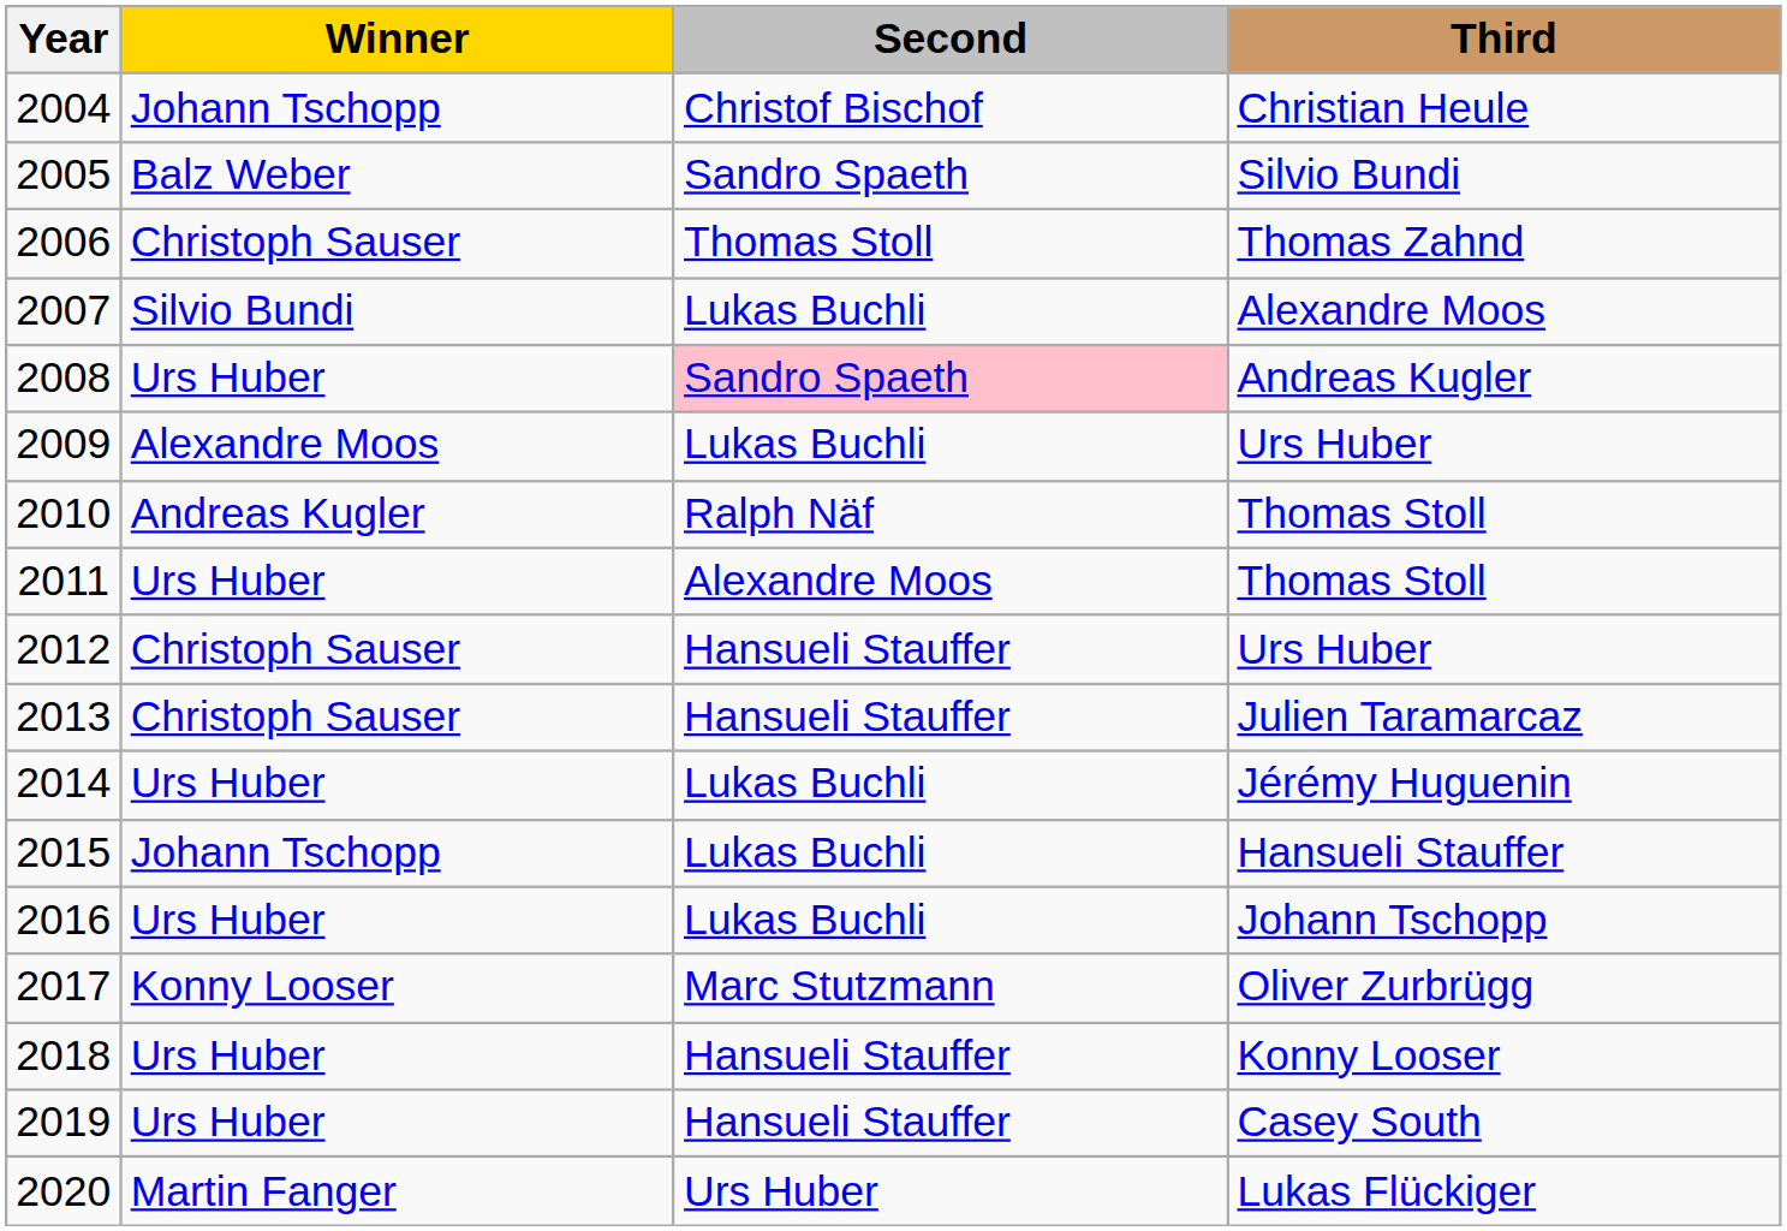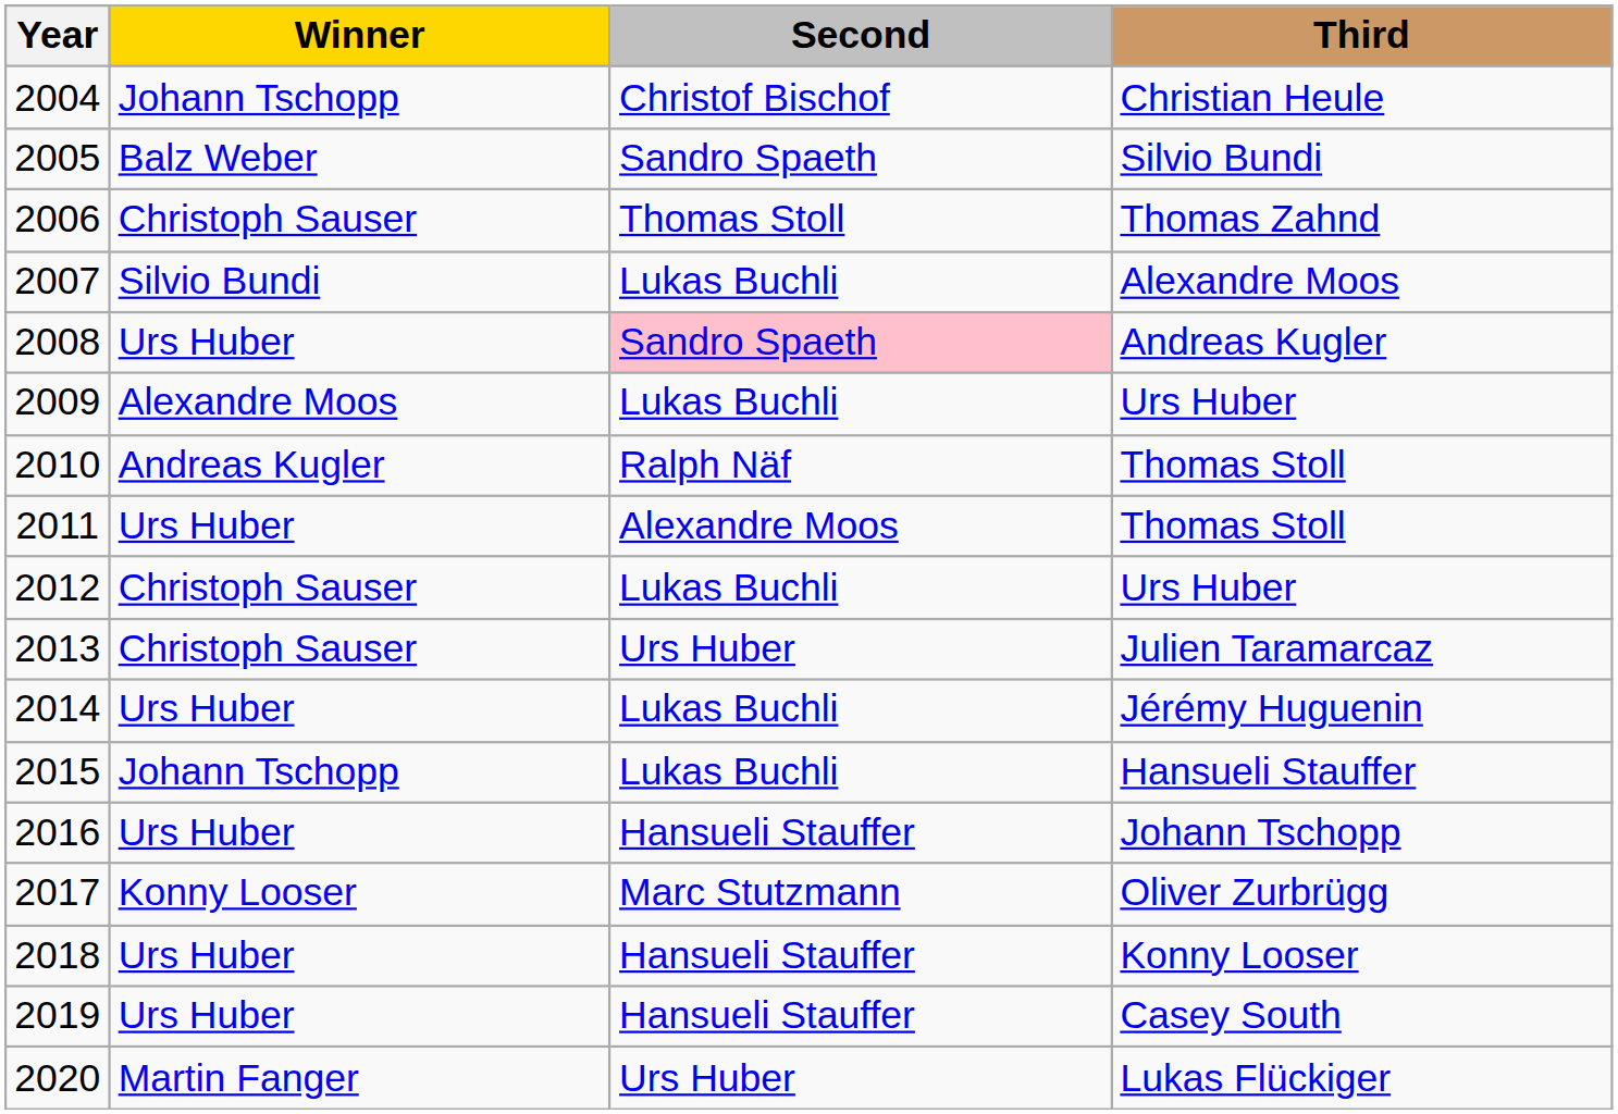2012 | Second: Hansueli Stauffer -> Lukas Buchli
2013 | Second: Hansueli Stauffer -> Urs Huber
2016 | Second: Lukas Buchli -> Hansueli Stauffer
